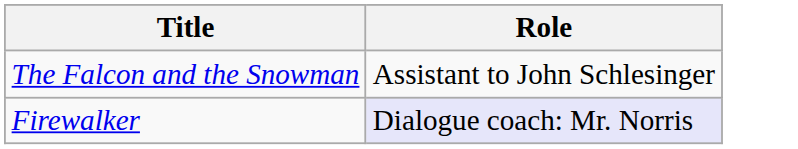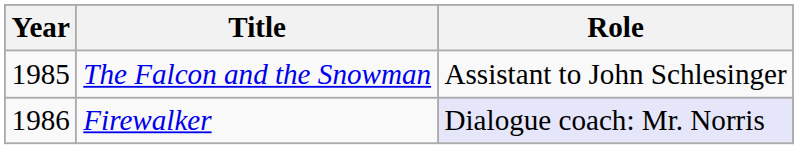+ column: Year | 1985 | 1986
